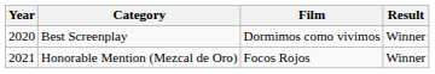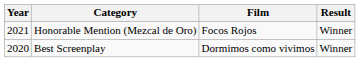rows swapped: Best Screenplay <-> Honorable Mention (Mezcal de Oro)
